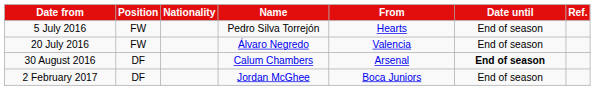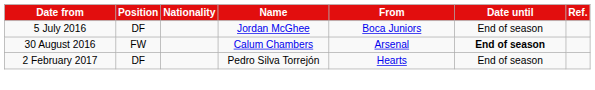5 July 2016 | Position: FW -> DF
5 July 2016 | Name: Pedro Silva Torrejón -> Jordan McGhee
5 July 2016 | From: Hearts -> Boca Juniors
- row: 20 July 2016 | FW | Álvaro Negredo | Valencia | End of season
30 August 2016 | Position: DF -> FW
2 February 2017 | Name: Jordan McGhee -> Pedro Silva Torrejón
2 February 2017 | From: Boca Juniors -> Hearts
